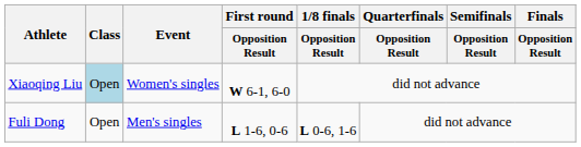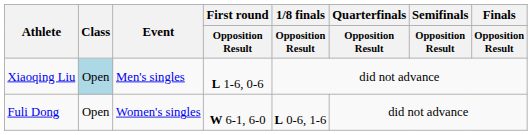Xiaoqing Liu | Event: Women's singles -> Men's singles
Xiaoqing Liu | First round / Opposition Result: W 6-1, 6-0 -> L 1-6, 0-6
Fuli Dong | Event: Men's singles -> Women's singles
Fuli Dong | First round / Opposition Result: L 1-6, 0-6 -> W 6-1, 6-0
